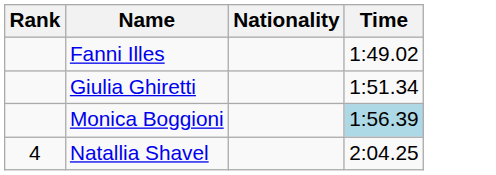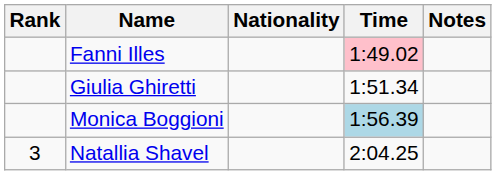+ column: Notes
Fanni Illes | Time: no background -> pink background
Natallia Shavel | Rank: 4 -> 3
